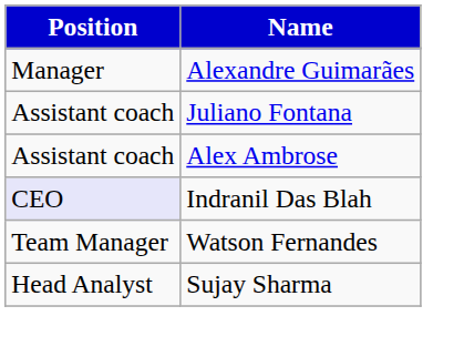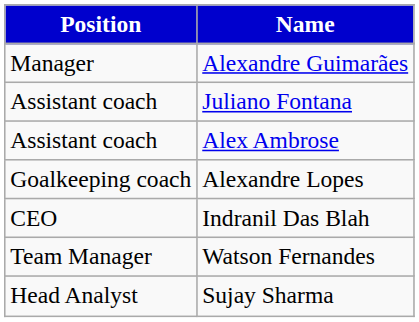+ row: Goalkeeping coach | Alexandre Lopes
Indranil Das Blah | Position: lavender background -> no background
